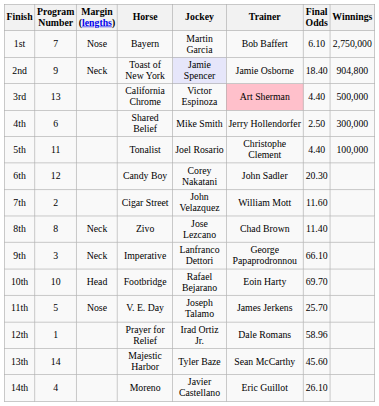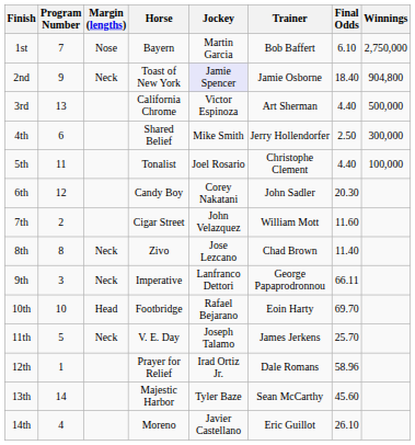3rd | Trainer: pink background -> no background
9th | Final Odds: 66.10 -> 66.11
11th | Margin (lengths): Nose -> Neck
